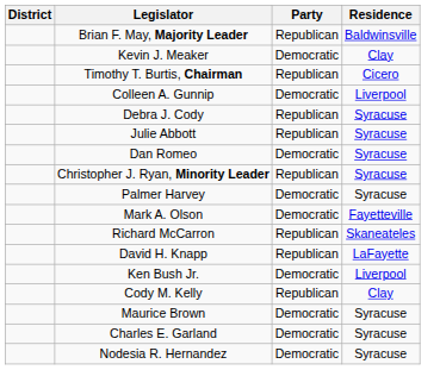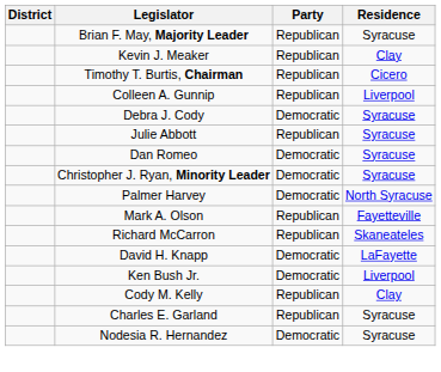Brian F. May, Majority Leader | Residence: Baldwinsville -> Syracuse
Kevin J. Meaker | Party: Democratic -> Republican
Colleen A. Gunnip | Party: Democratic -> Republican
Debra J. Cody | Party: Republican -> Democratic
Christopher J. Ryan, Minority Leader | Party: Republican -> Democratic
Palmer Harvey | Residence: Syracuse -> North Syracuse
Mark A. Olson | Party: Democratic -> Republican
David H. Knapp | Party: Republican -> Democratic
- row: Maurice Brown | Democratic | Syracuse
Charles E. Garland | Party: Democratic -> Republican
